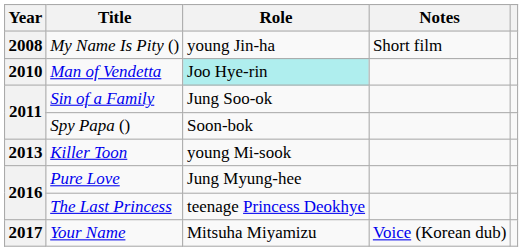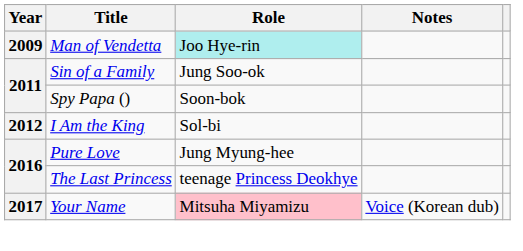- row: 2008 | My Name Is Pity () | young Jin-ha | Short film
Man of Vendetta | Year: 2010 -> 2009
+ row: 2012 | I Am the King | Sol-bi
- row: 2013 | Killer Toon | young Mi-sook
Your Name | Role: no background -> pink background
